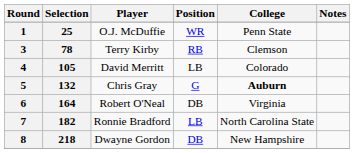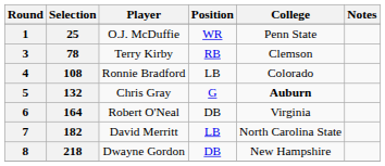4 | Selection: 105 -> 108
4 | Player: David Merritt -> Ronnie Bradford
7 | Player: Ronnie Bradford -> David Merritt
